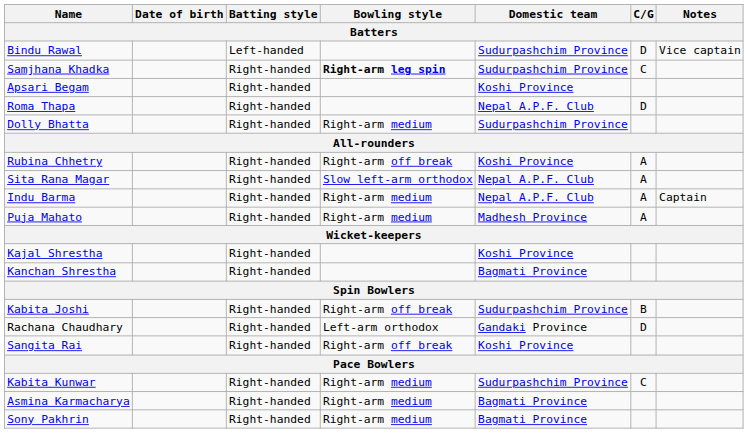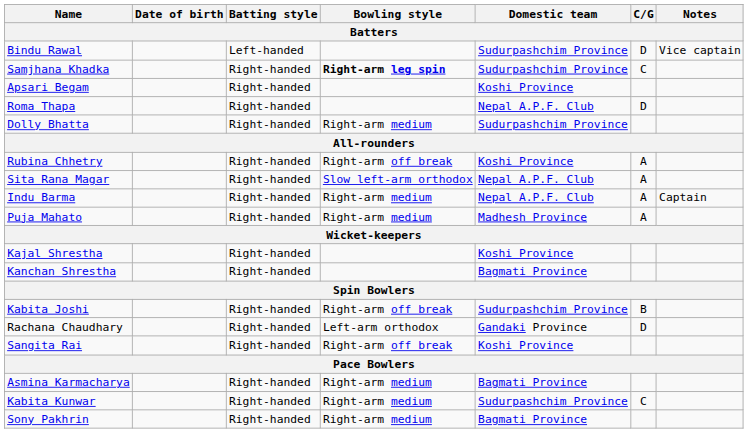rows swapped: Kabita Kunwar <-> Asmina Karmacharya
